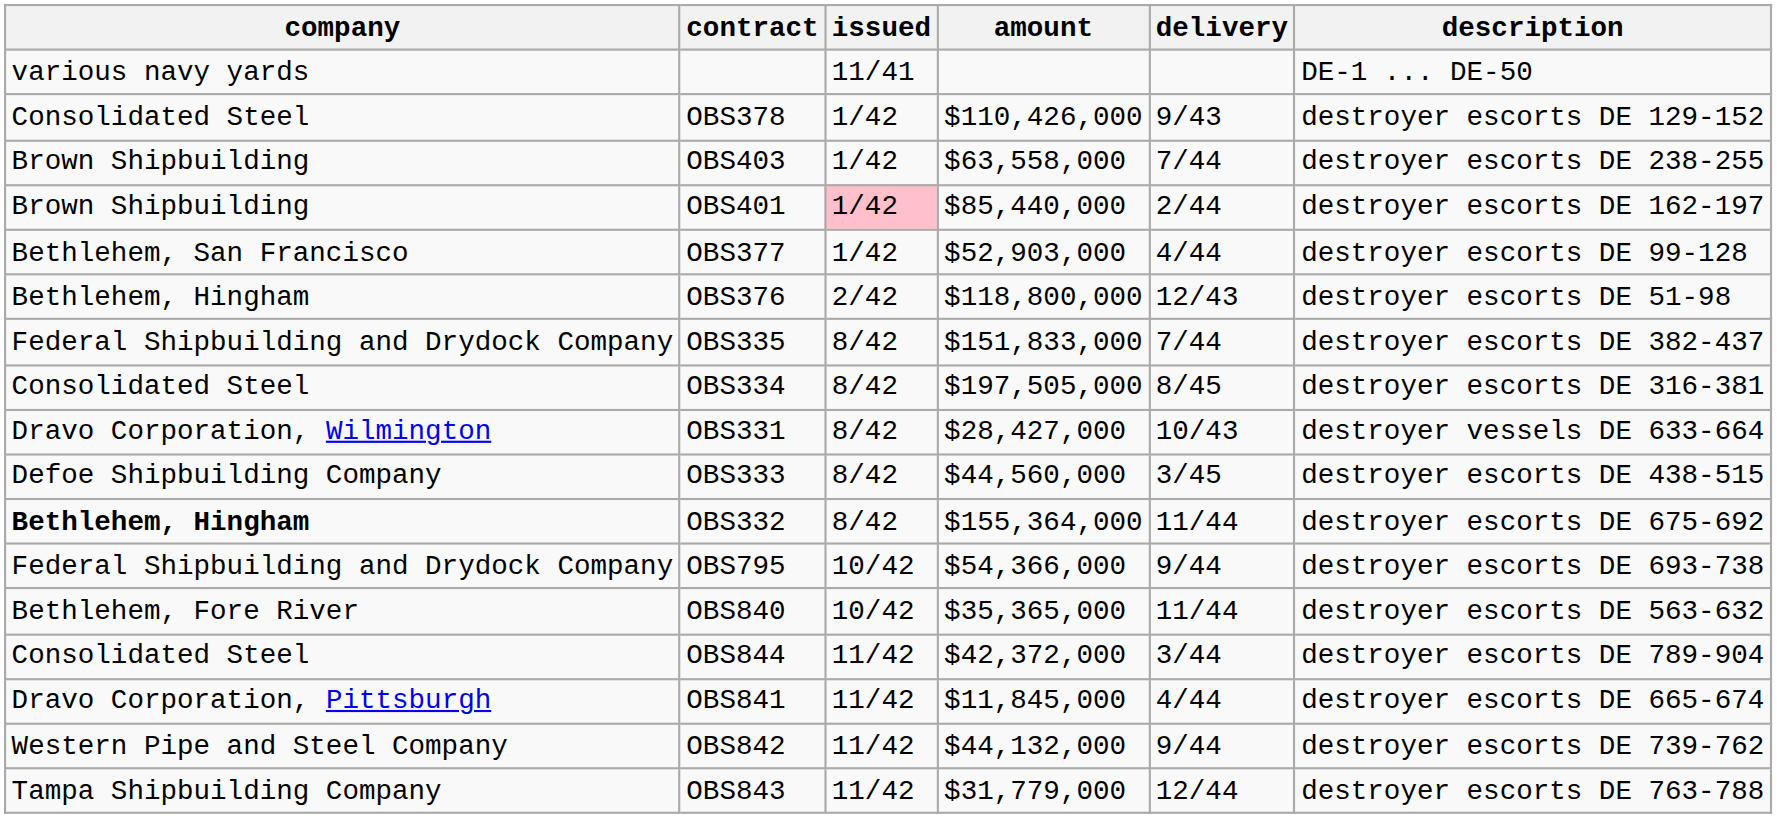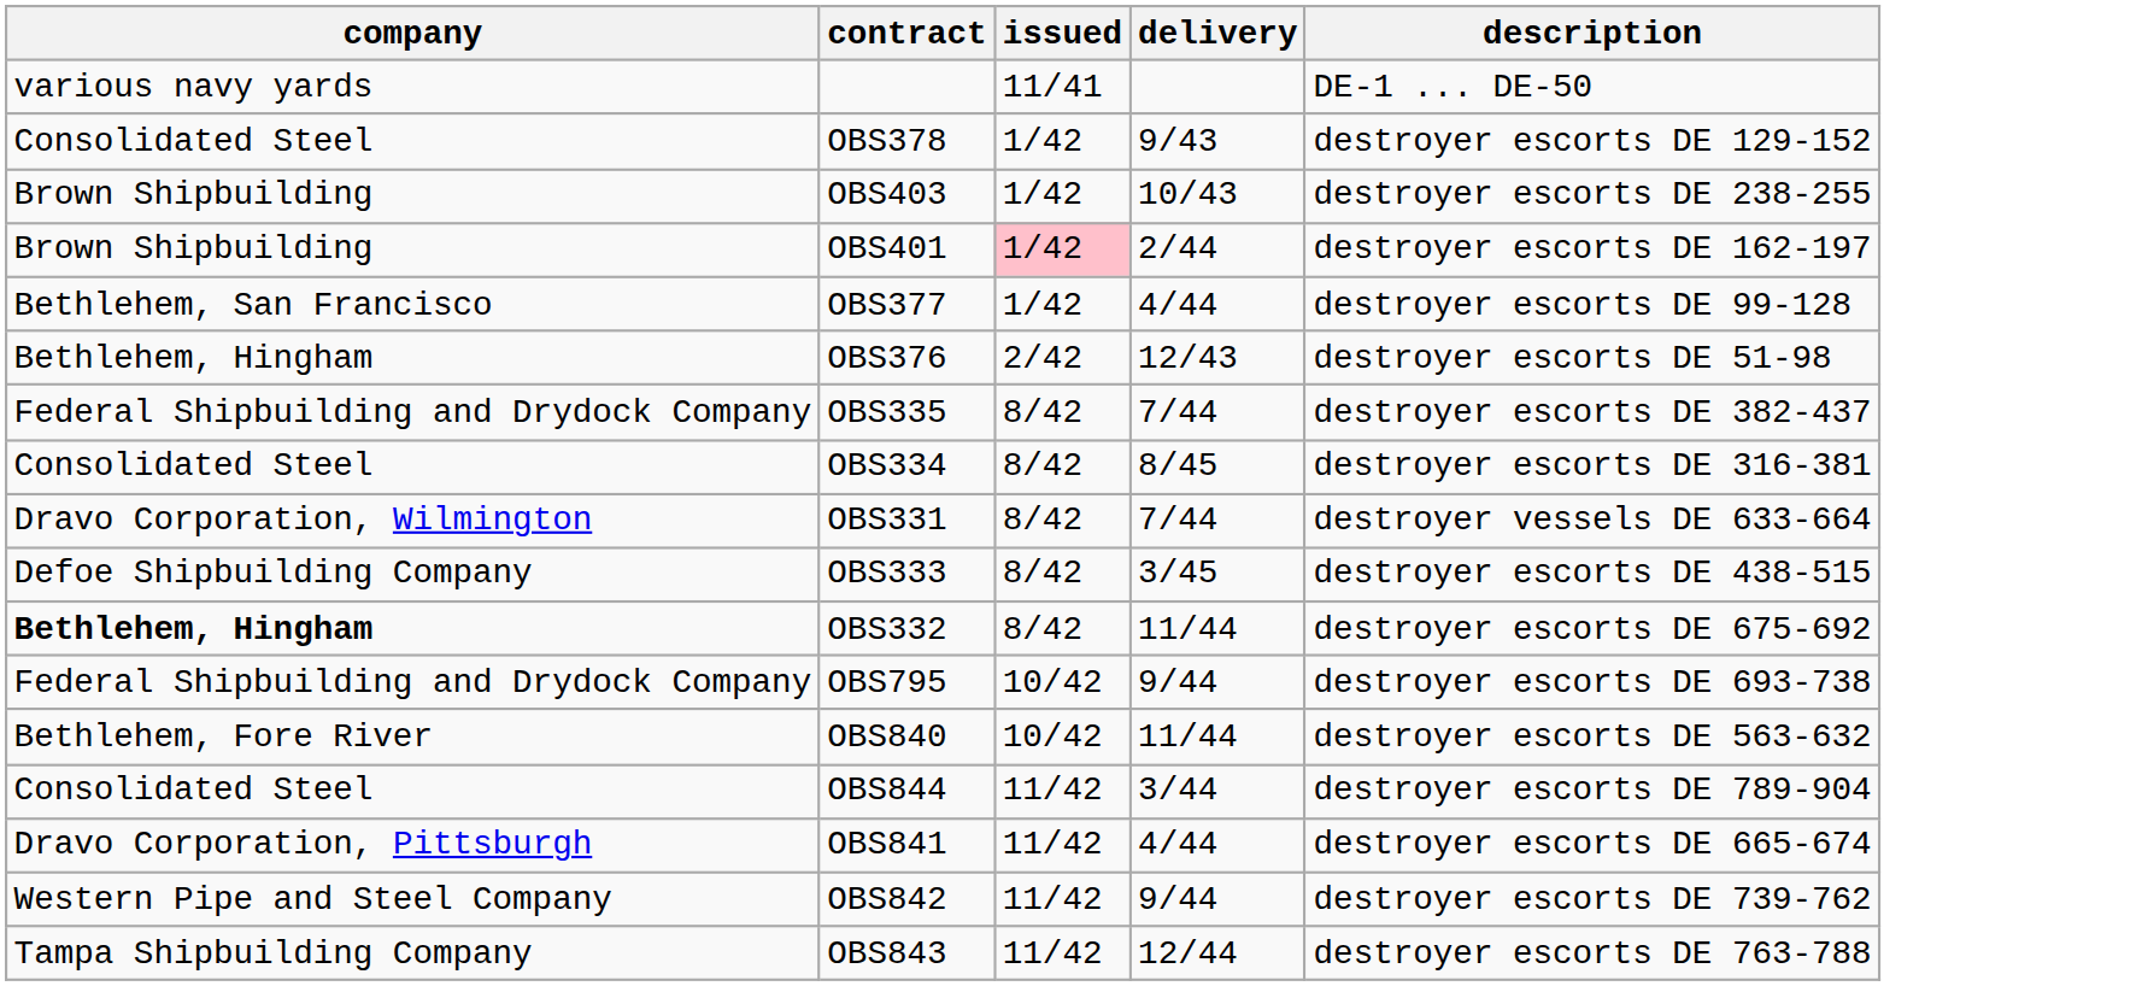- column: amount | $110,426,000 | $63,558,000 | $85,440,000 | $52,903,000 | $118,800,000 | $151,833,000 | $197,505,000 | $28,427,000 | $44,560,000 | $155,364,000 | $54,366,000 | $35,365,000 | $42,372,000 | $11,845,000 | $44,132,000 | $31,779,000
OBS403 | delivery: 7/44 -> 10/43
OBS331 | delivery: 10/43 -> 7/44
